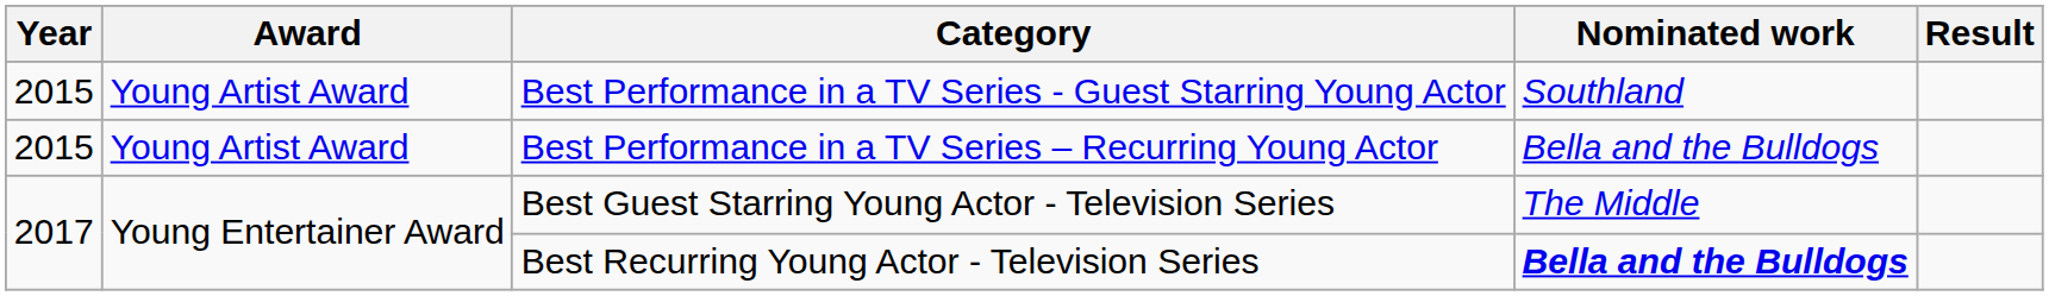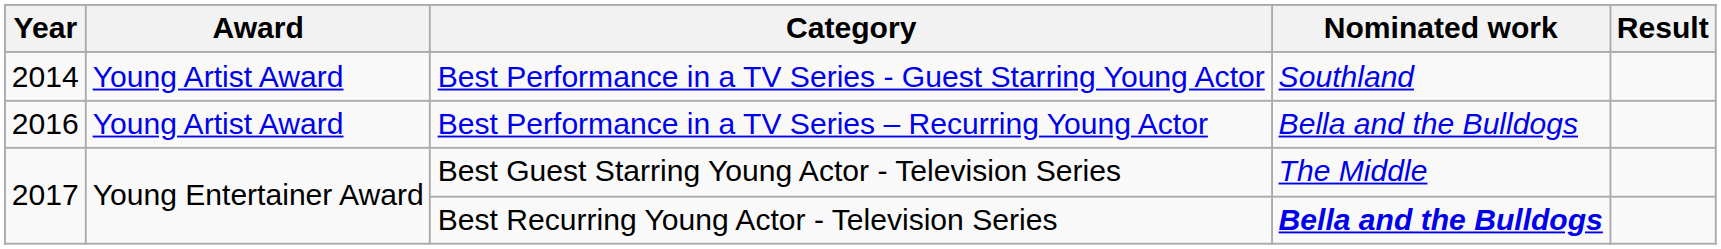Best Performance in a TV Series - Guest Starring Young Actor | Year: 2015 -> 2014
Best Performance in a TV Series – Recurring Young Actor | Year: 2015 -> 2016
